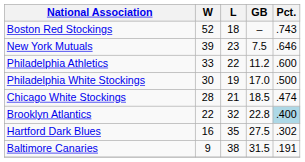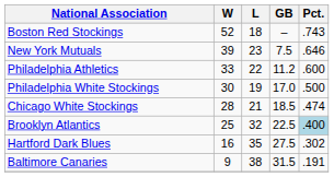Brooklyn Atlantics | W: 22 -> 25
Brooklyn Atlantics | GB: 22.8 -> 22.5
